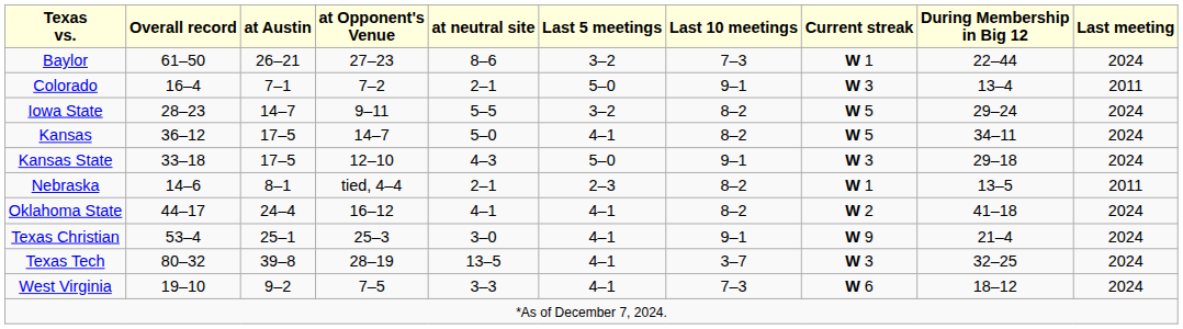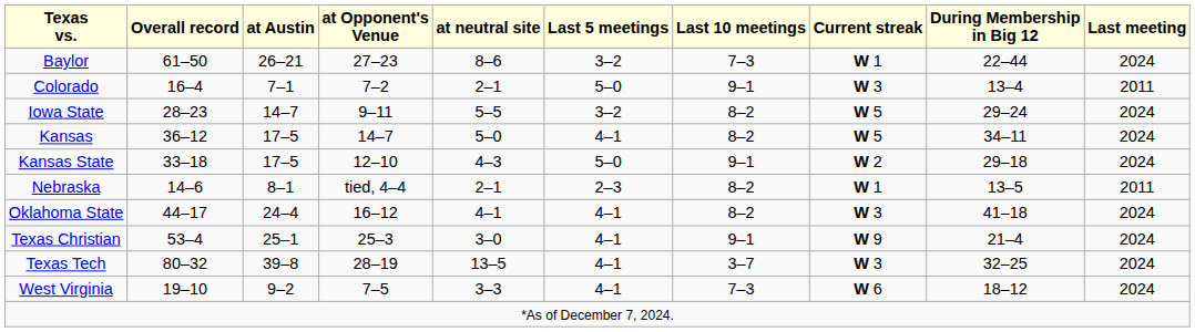Kansas State | Current streak: W 3 -> W 2
Oklahoma State | Current streak: W 2 -> W 3
